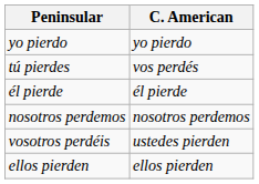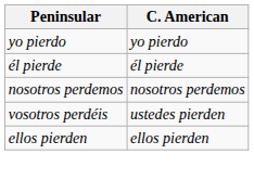- row: tú pierdes | vos perdés
